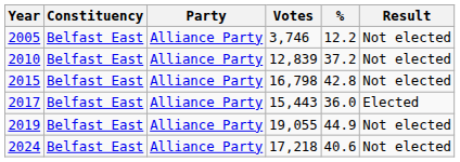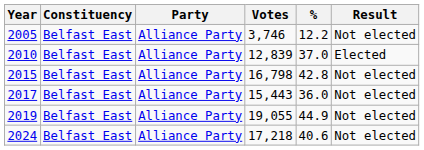2010 | %: 37.2 -> 37.0
2010 | Result: Not elected -> Elected
2017 | Result: Elected -> Not elected
